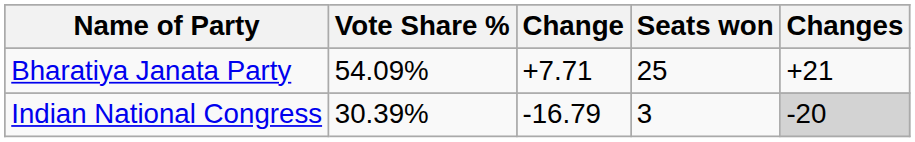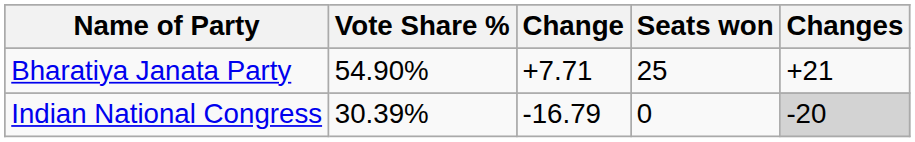Bharatiya Janata Party | Vote Share %: 54.09% -> 54.90%
Indian National Congress | Seats won: 3 -> 0
